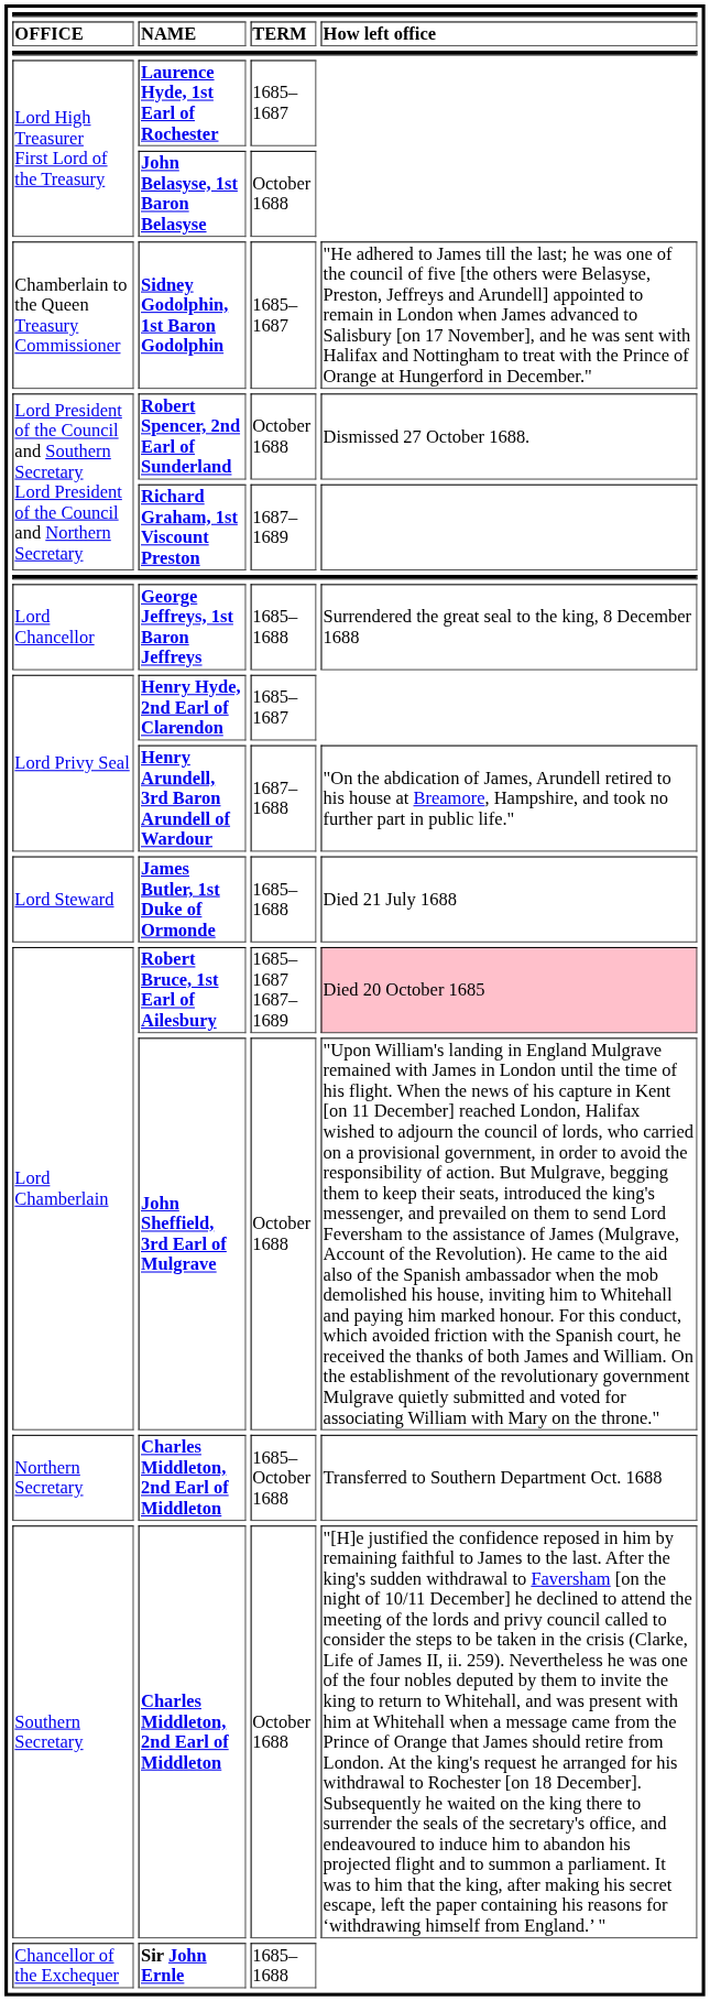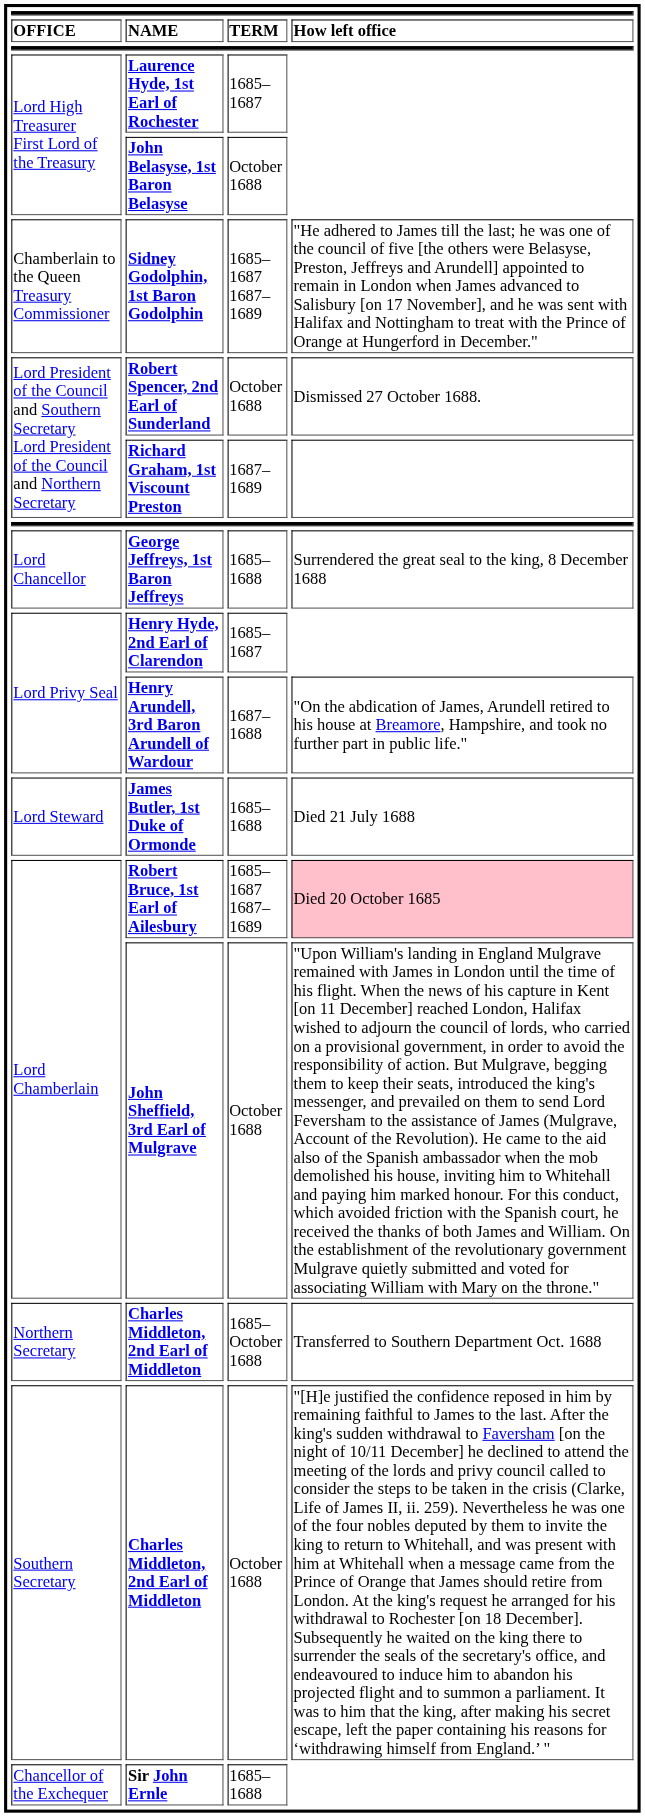Sidney Godolphin, 1st Baron Godolphin | TERM: 1685–1687 -> 1685–1687 1687–1689
